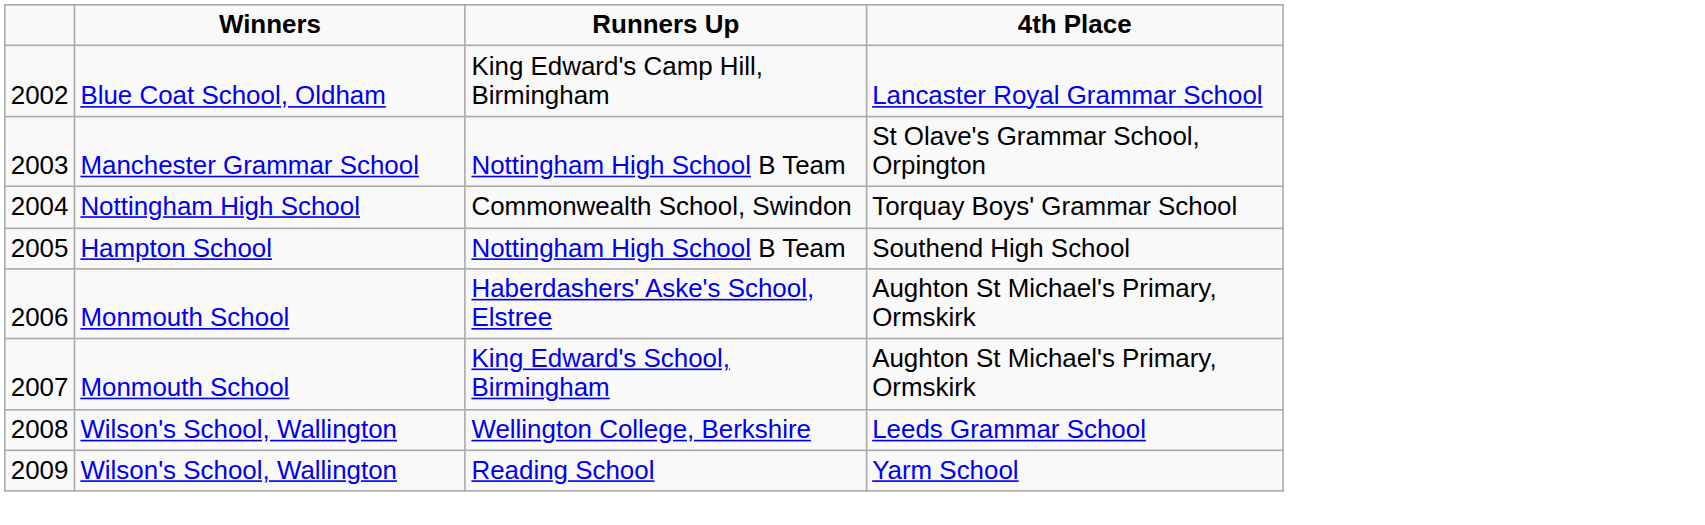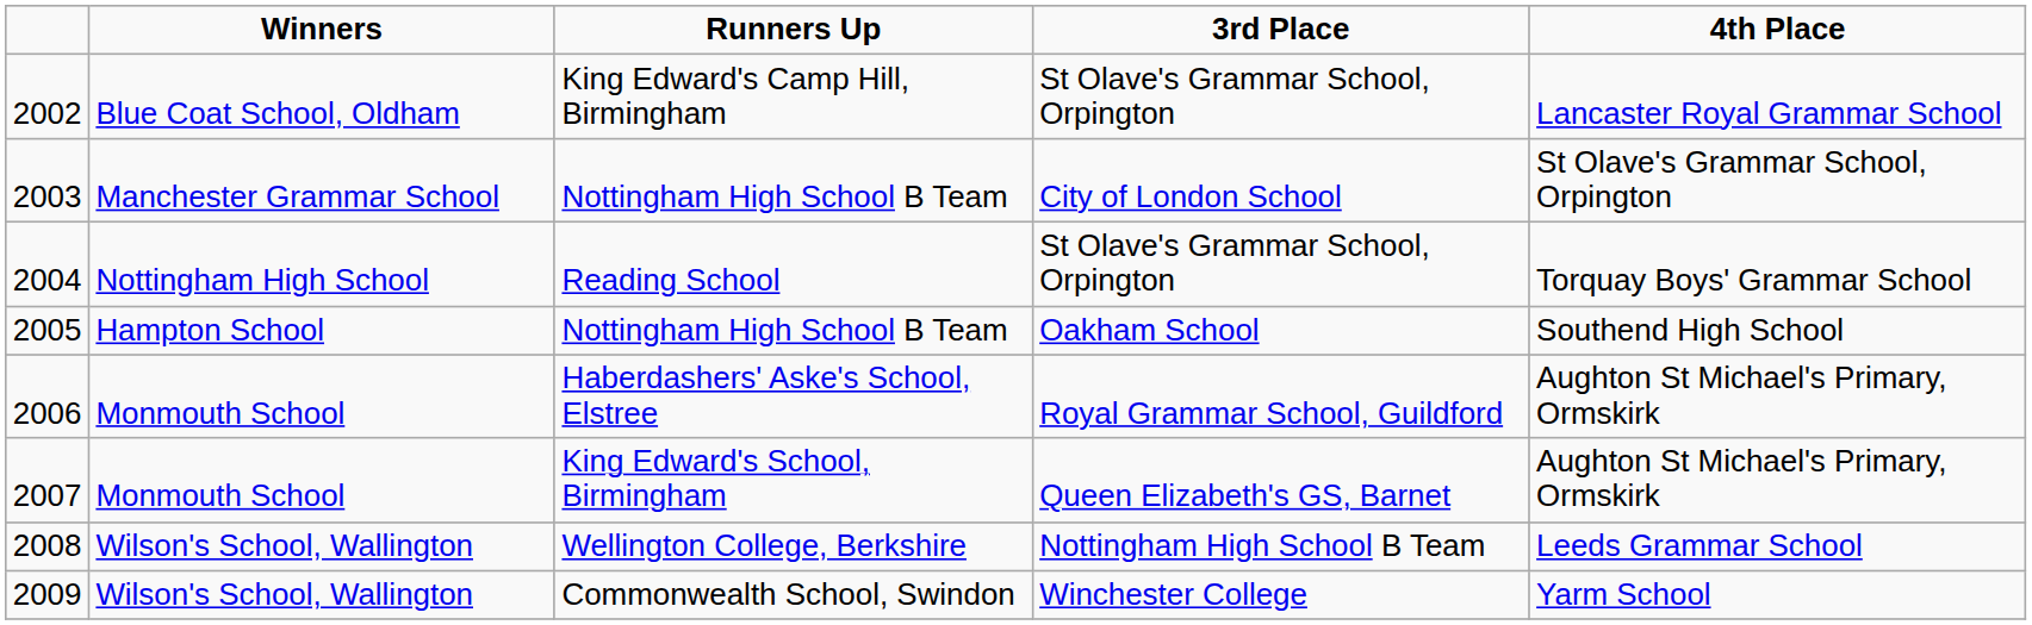+ column: 3rd Place | St Olave's Grammar School, Orpington | City of London School | St Olave's Grammar School, Orpington | Oakham School | Royal Grammar School, Guildford | Queen Elizabeth's GS, Barnet | Nottingham High School B Team | Winchester College
2004 | Runners Up: Commonwealth School, Swindon -> Reading School
2009 | Runners Up: Reading School -> Commonwealth School, Swindon
